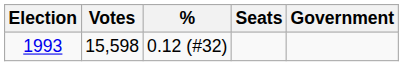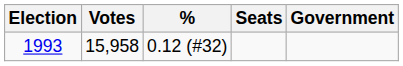1993 | Votes: 15,598 -> 15,958
